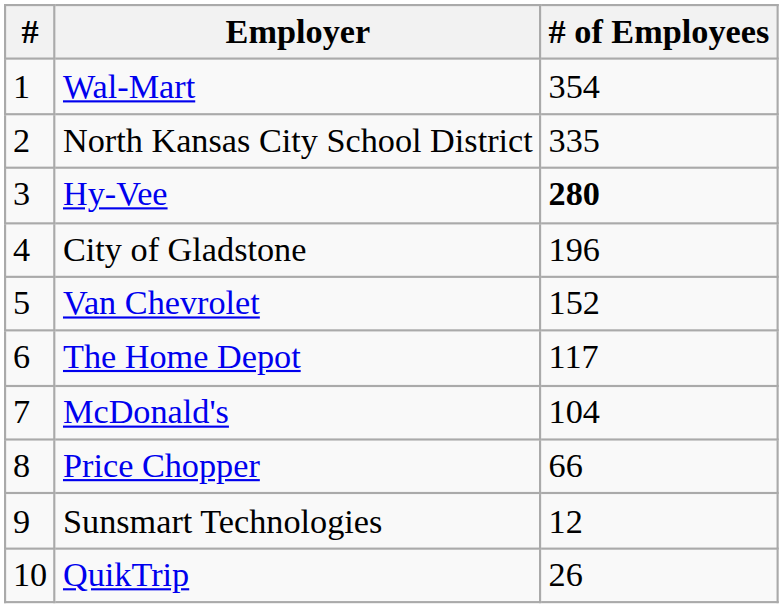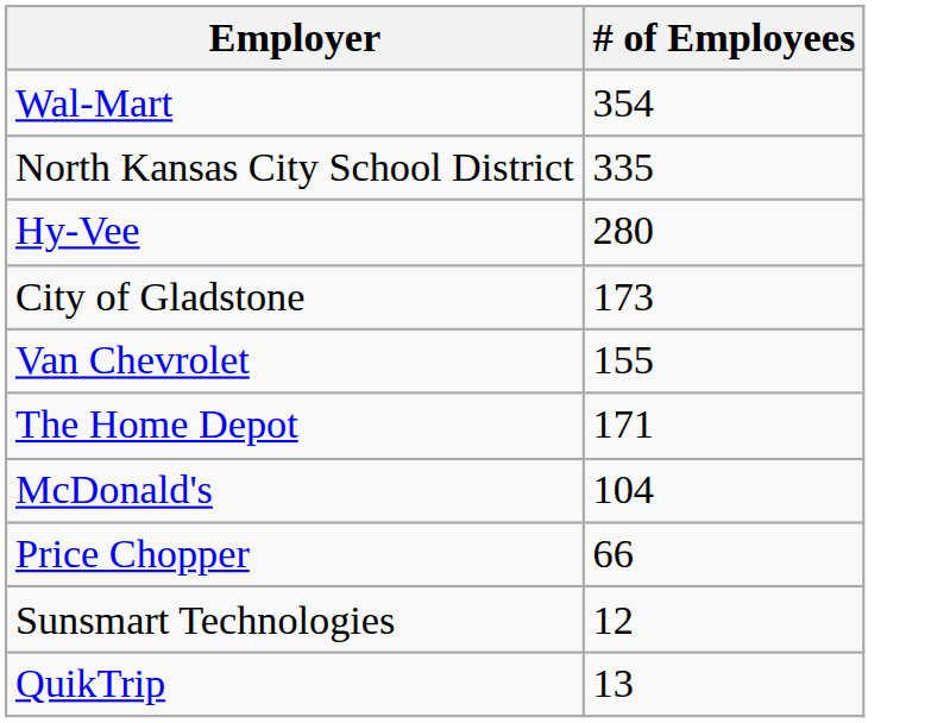- column: # | 1 | 2 | 3 | 4 | 5 | 6 | 7 | 8 | 9 | 10
Hy-Vee | # of Employees: bold -> normal
City of Gladstone | # of Employees: 196 -> 173
Van Chevrolet | # of Employees: 152 -> 155
The Home Depot | # of Employees: 117 -> 171
QuikTrip | # of Employees: 26 -> 13
